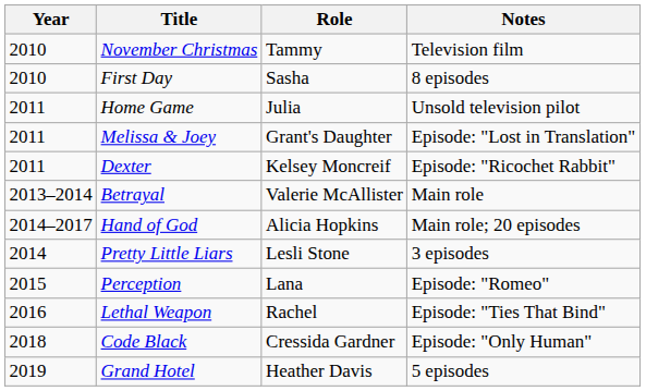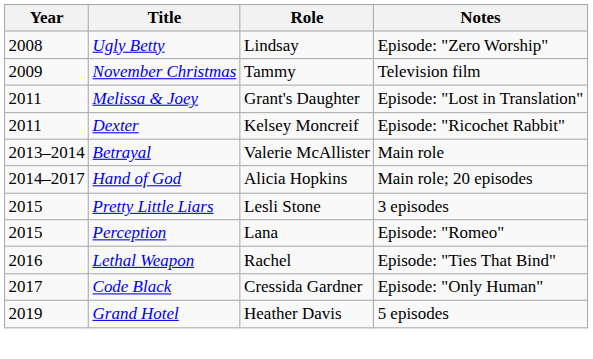+ row: 2008 | Ugly Betty | Lindsay | Episode: "Zero Worship"
November Christmas | Year: 2010 -> 2009
- row: 2010 | First Day | Sasha | 8 episodes
- row: 2011 | Home Game | Julia | Unsold television pilot
Pretty Little Liars | Year: 2014 -> 2015
Code Black | Year: 2018 -> 2017
